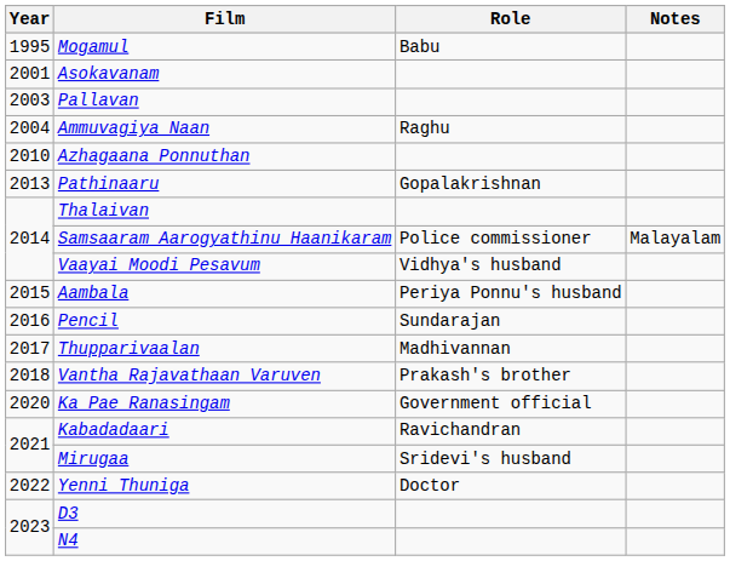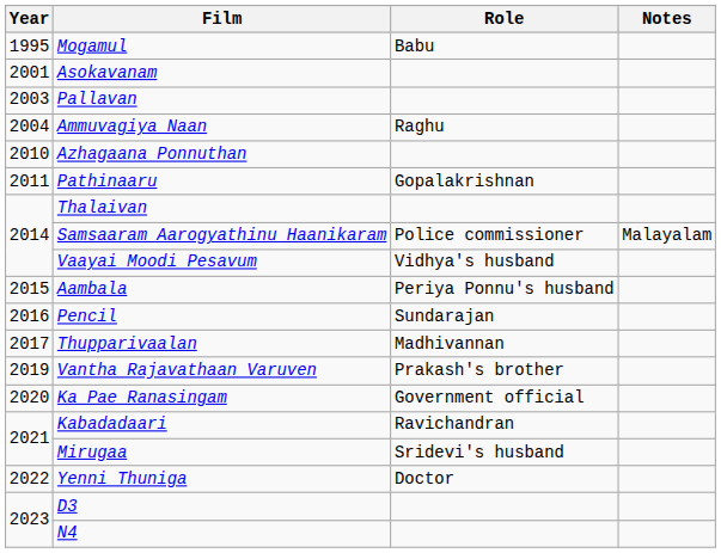Pathinaaru | Year: 2013 -> 2011
Vantha Rajavathaan Varuven | Year: 2018 -> 2019
